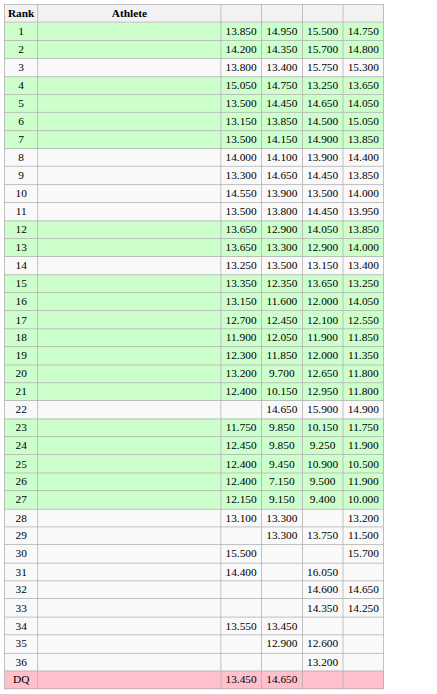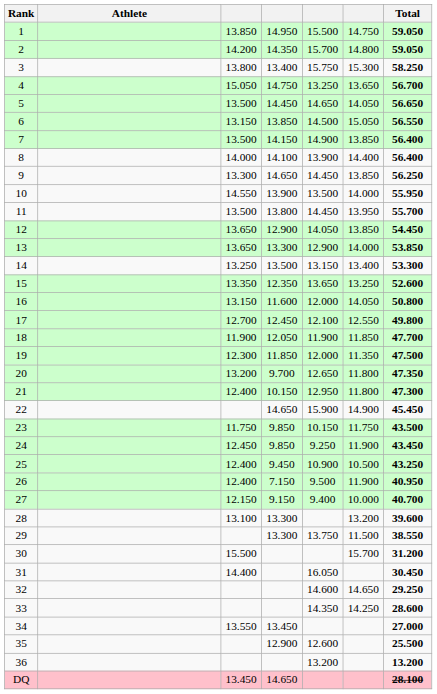+ column: Total | 59.050 | 59.050 | 58.250 | 56.700 | 56.650 | 56.550 | 56.400 | 56.400 | 56.250 | 55.950 | 55.700 | 54.450 | 53.850 | 53.300 | 52.600 | 50.800 | 49.800 | 47.700 | 47.500 | 47.350 | 47.300 | 45.450 | 43.500 | 43.450 | 43.250 | 40.950 | 40.700 | 39.600 | 38.550 | 31.200 | 30.450 | 29.250 | 28.600 | 27.000 | 25.500 | 13.200 | 28.100
